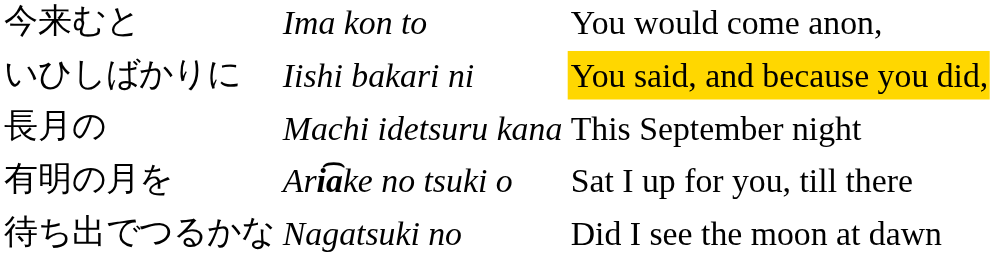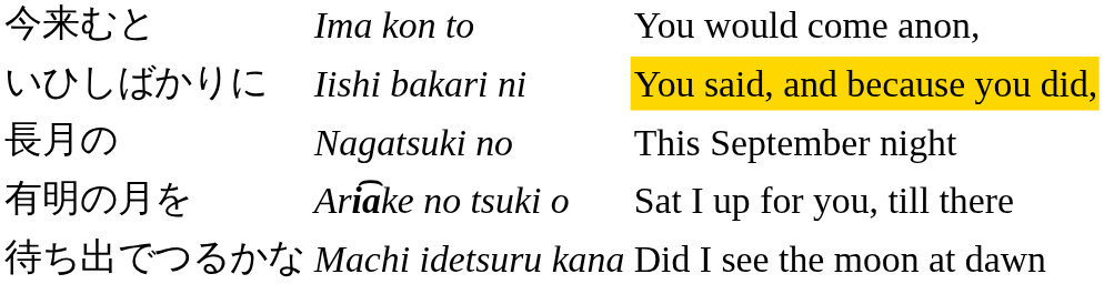長月の | column 2: Machi idetsuru kana -> Nagatsuki no
待ち出でつるかな | column 2: Nagatsuki no -> Machi idetsuru kana
